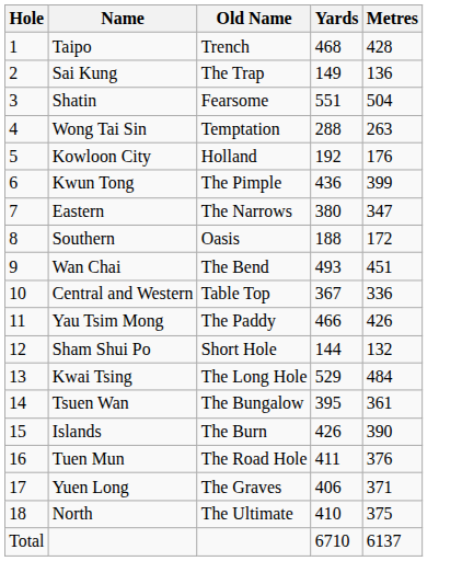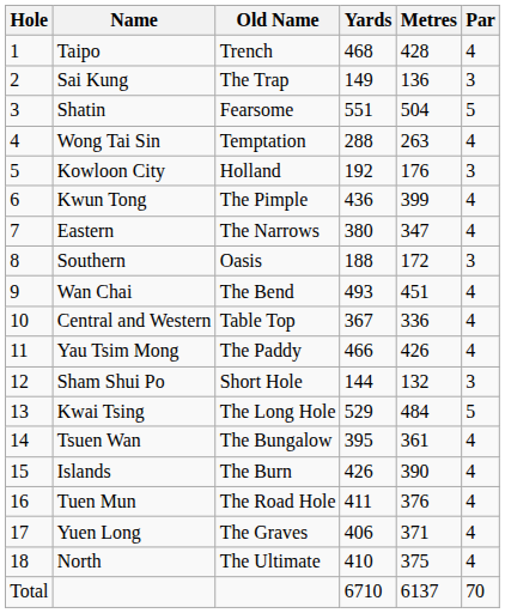+ column: Par | 4 | 3 | 5 | 4 | 3 | 4 | 4 | 3 | 4 | 4 | 4 | 3 | 5 | 4 | 4 | 4 | 4 | 4 | 70
